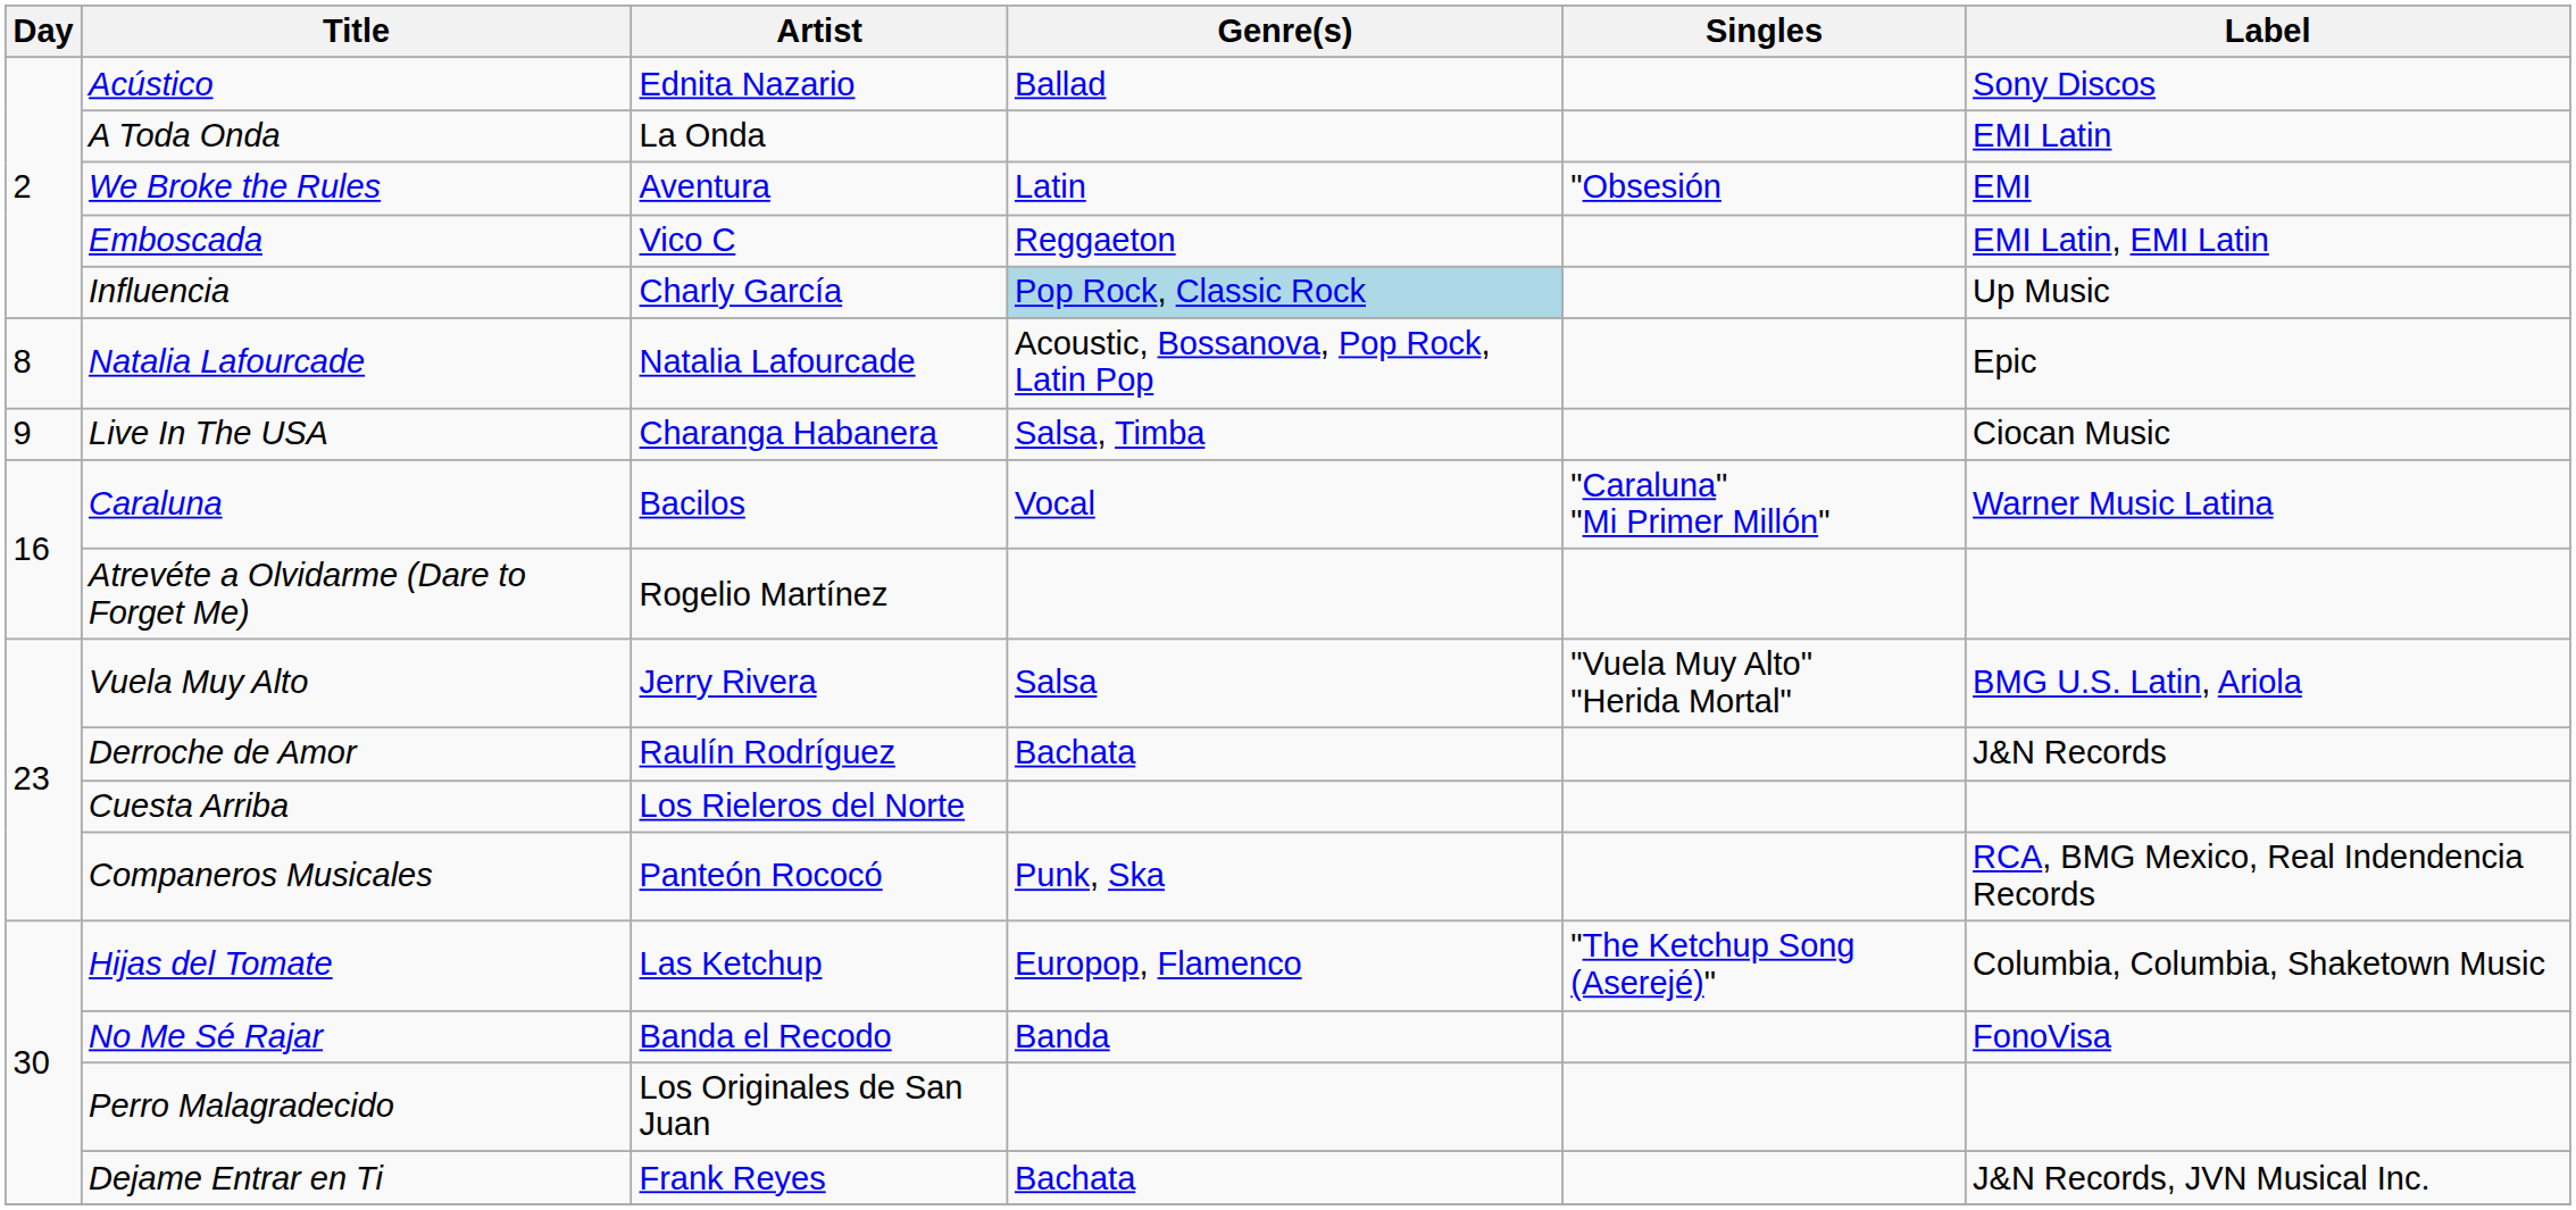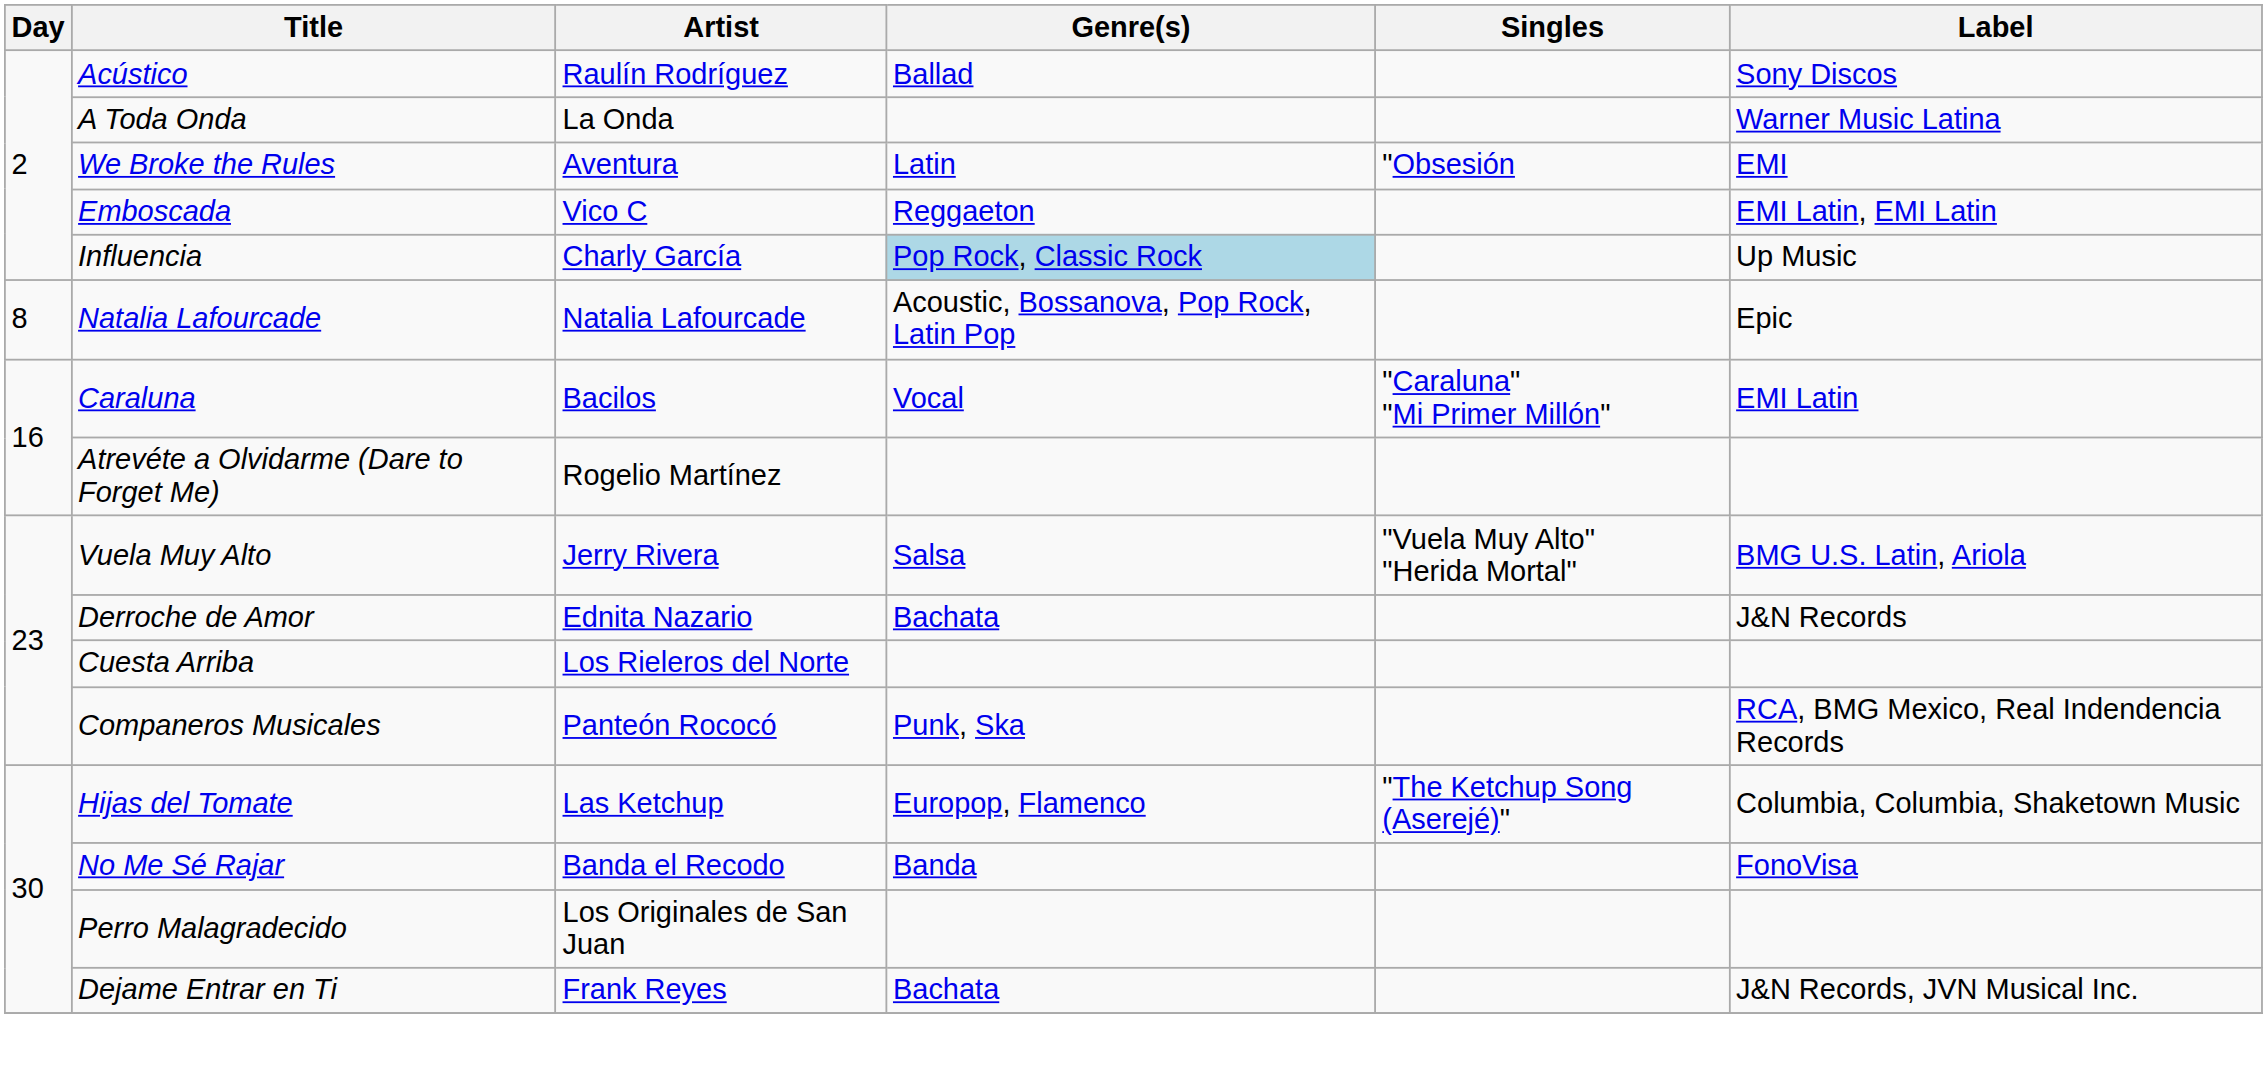Acústico | Artist: Ednita Nazario -> Raulín Rodríguez
A Toda Onda | Label: EMI Latin -> Warner Music Latina
- row: 9 | Live In The USA | Charanga Habanera | Salsa, Timba | Ciocan Music
Caraluna | Label: Warner Music Latina -> EMI Latin
Derroche de Amor | Artist: Raulín Rodríguez -> Ednita Nazario
